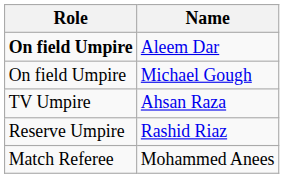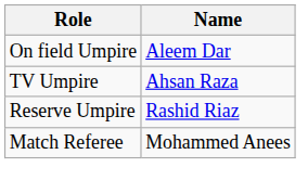Aleem Dar | Role: bold -> normal
- row: On field Umpire | Michael Gough
